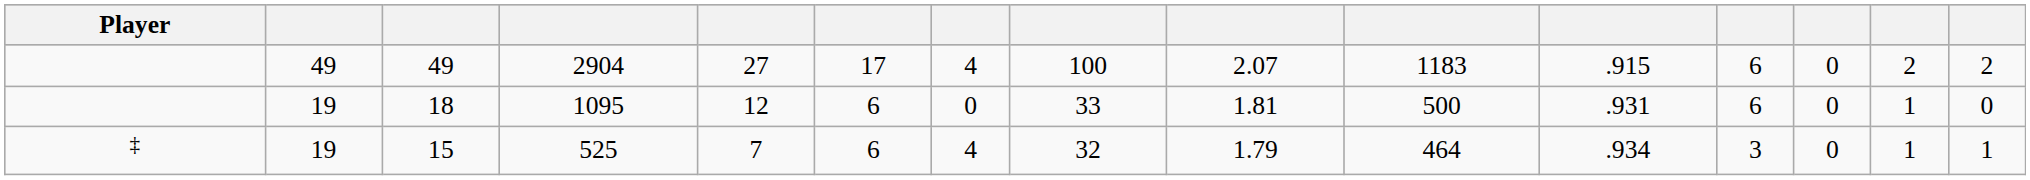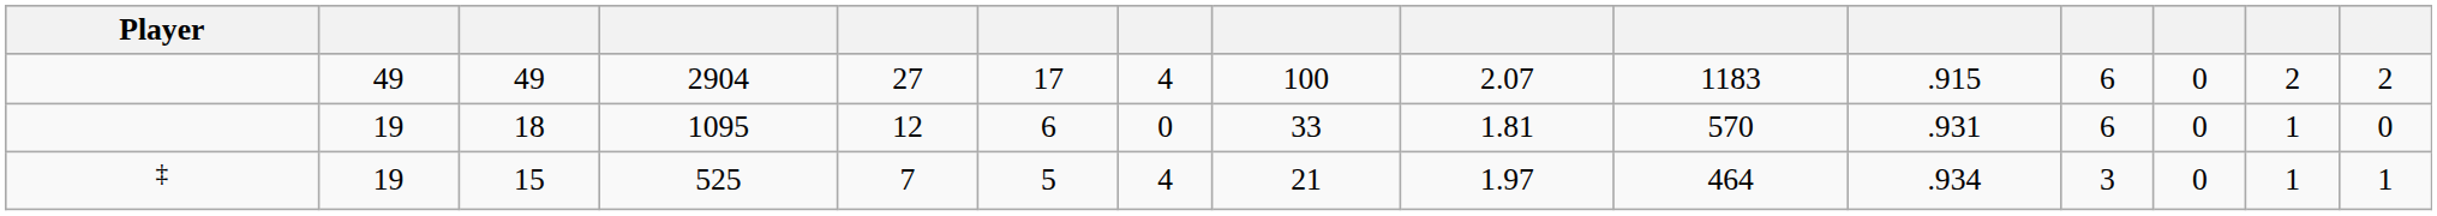18 | column 10: 500 -> 570
15 | column 6: 6 -> 5
15 | column 8: 32 -> 21
15 | column 9: 1.79 -> 1.97
